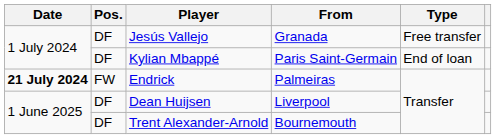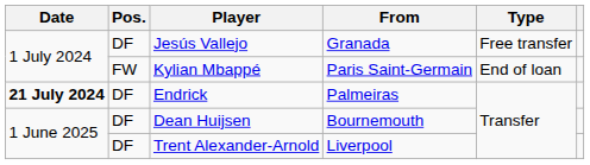Kylian Mbappé | Pos.: DF -> FW
Endrick | Pos.: FW -> DF
Dean Huijsen | From: Liverpool -> Bournemouth
Trent Alexander-Arnold | From: Bournemouth -> Liverpool
